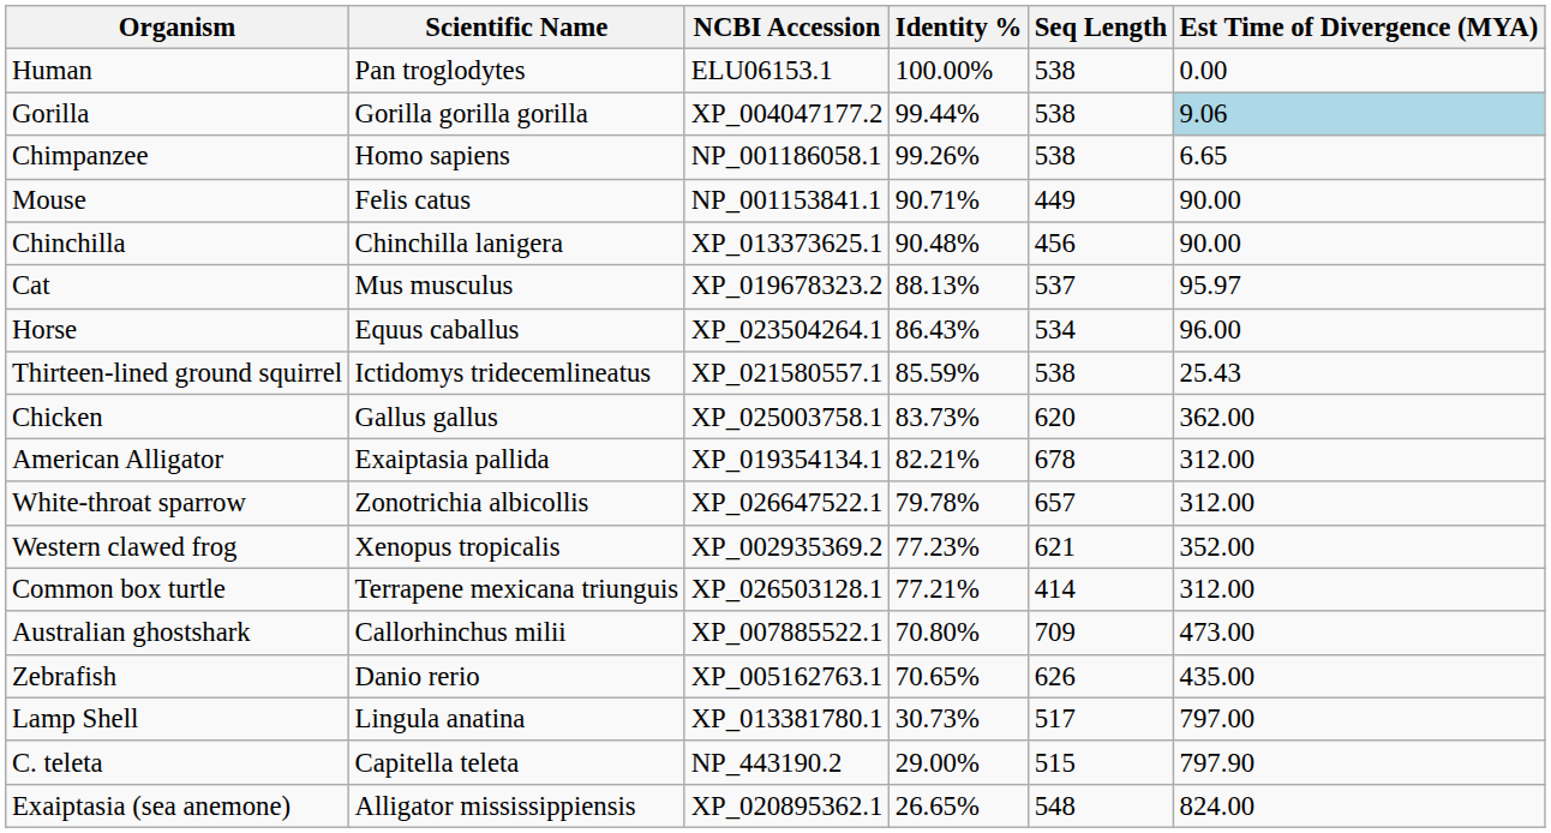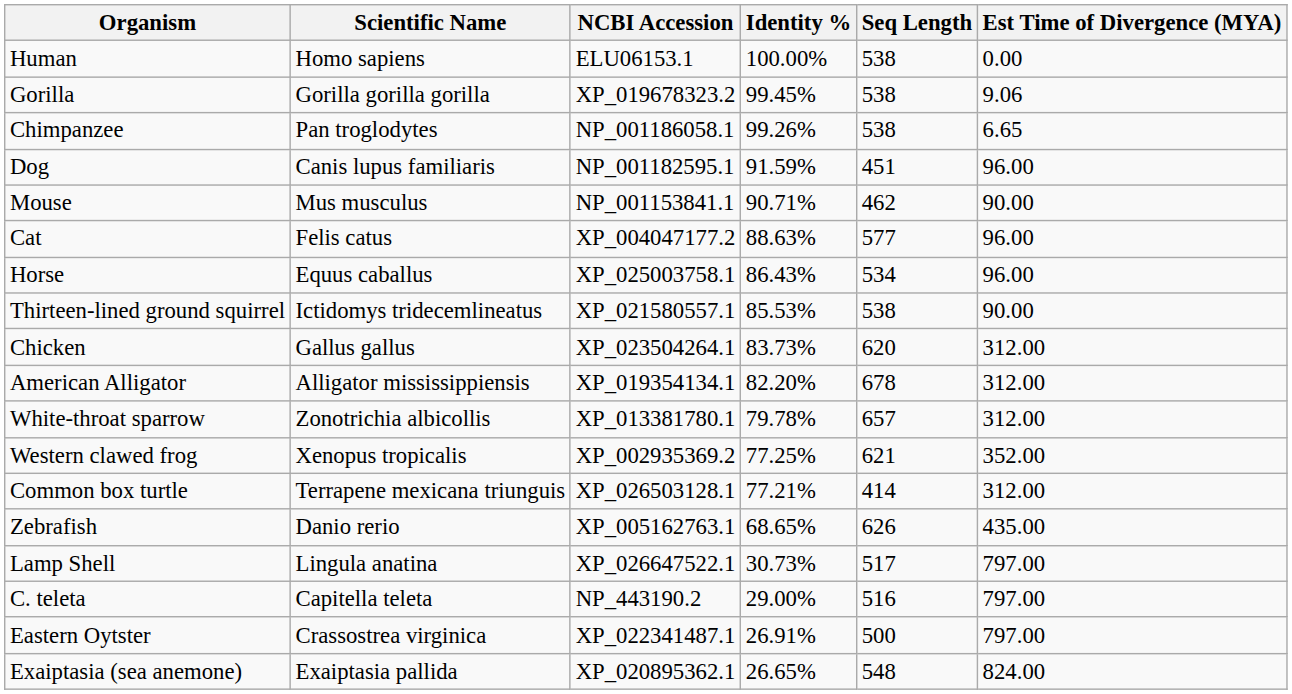Human | Scientific Name: Pan troglodytes -> Homo sapiens
Gorilla | NCBI Accession: XP_004047177.2 -> XP_019678323.2
Gorilla | Identity %: 99.44% -> 99.45%
Gorilla | Est Time of Divergence (MYA): lightblue background -> no background
Chimpanzee | Scientific Name: Homo sapiens -> Pan troglodytes
+ row: Dog | Canis lupus familiaris | NP_001182595.1 | 91.59% | 451 | 96.00
Mouse | Scientific Name: Felis catus -> Mus musculus
Mouse | Seq Length: 449 -> 462
- row: Chinchilla | Chinchilla lanigera | XP_013373625.1 | 90.48% | 456 | 90.00
Cat | Scientific Name: Mus musculus -> Felis catus
Cat | NCBI Accession: XP_019678323.2 -> XP_004047177.2
Cat | Identity %: 88.13% -> 88.63%
Cat | Seq Length: 537 -> 577
Cat | Est Time of Divergence (MYA): 95.97 -> 96.00
Horse | NCBI Accession: XP_023504264.1 -> XP_025003758.1
Thirteen-lined ground squirrel | Identity %: 85.59% -> 85.53%
Thirteen-lined ground squirrel | Est Time of Divergence (MYA): 25.43 -> 90.00
Chicken | NCBI Accession: XP_025003758.1 -> XP_023504264.1
Chicken | Est Time of Divergence (MYA): 362.00 -> 312.00
American Alligator | Scientific Name: Exaiptasia pallida -> Alligator mississippiensis
American Alligator | Identity %: 82.21% -> 82.20%
White-throat sparrow | NCBI Accession: XP_026647522.1 -> XP_013381780.1
Western clawed frog | Identity %: 77.23% -> 77.25%
- row: Australian ghostshark | Callorhinchus milii | XP_007885522.1 | 70.80% | 709 | 473.00
Zebrafish | Identity %: 70.65% -> 68.65%
Lamp Shell | NCBI Accession: XP_013381780.1 -> XP_026647522.1
C. teleta | Seq Length: 515 -> 516
C. teleta | Est Time of Divergence (MYA): 797.90 -> 797.00
+ row: Eastern Oytster | Crassostrea virginica | XP_022341487.1 | 26.91% | 500 | 797.00
Exaiptasia (sea anemone) | Scientific Name: Alligator mississippiensis -> Exaiptasia pallida
